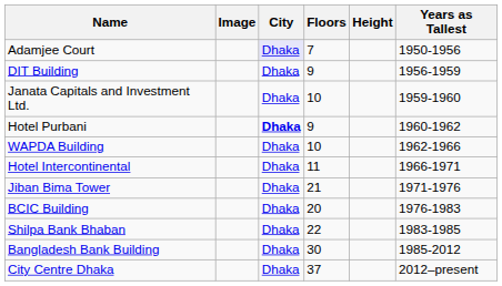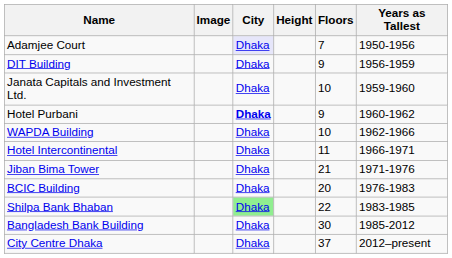columns swapped: Height <-> Floors
Shilpa Bank Bhaban | City: no background -> lightgreen background
